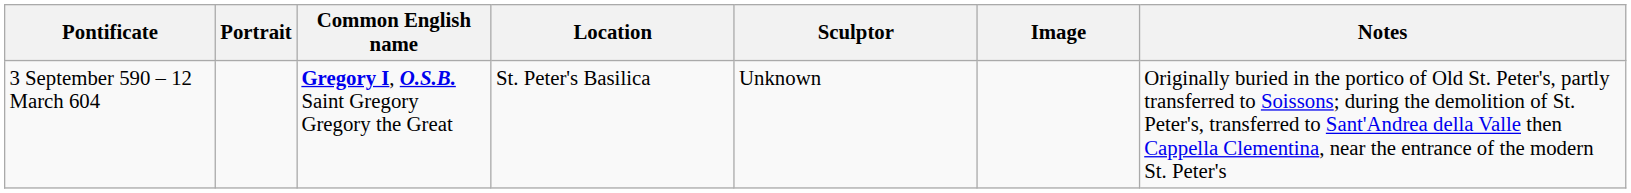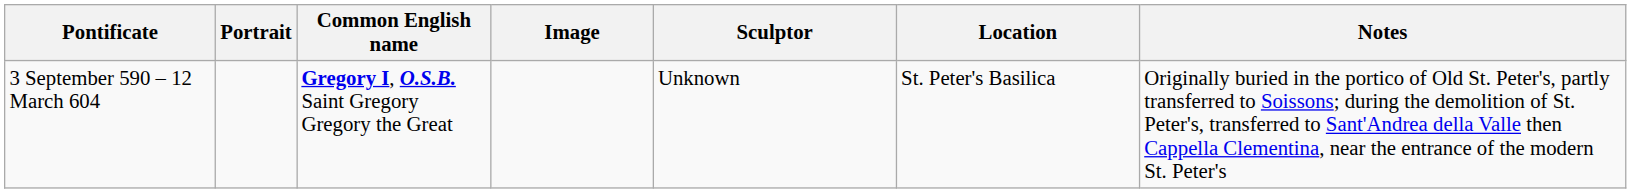columns swapped: Image <-> Location
